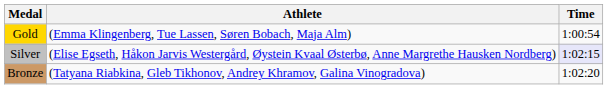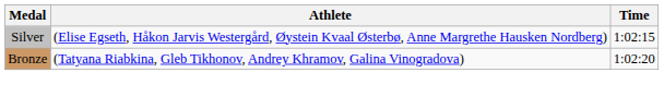- row: Gold | (Emma Klingenberg, Tue Lassen, Søren Bobach, Maja Alm) | 1:00:54
Silver | Time: lavender background -> no background
